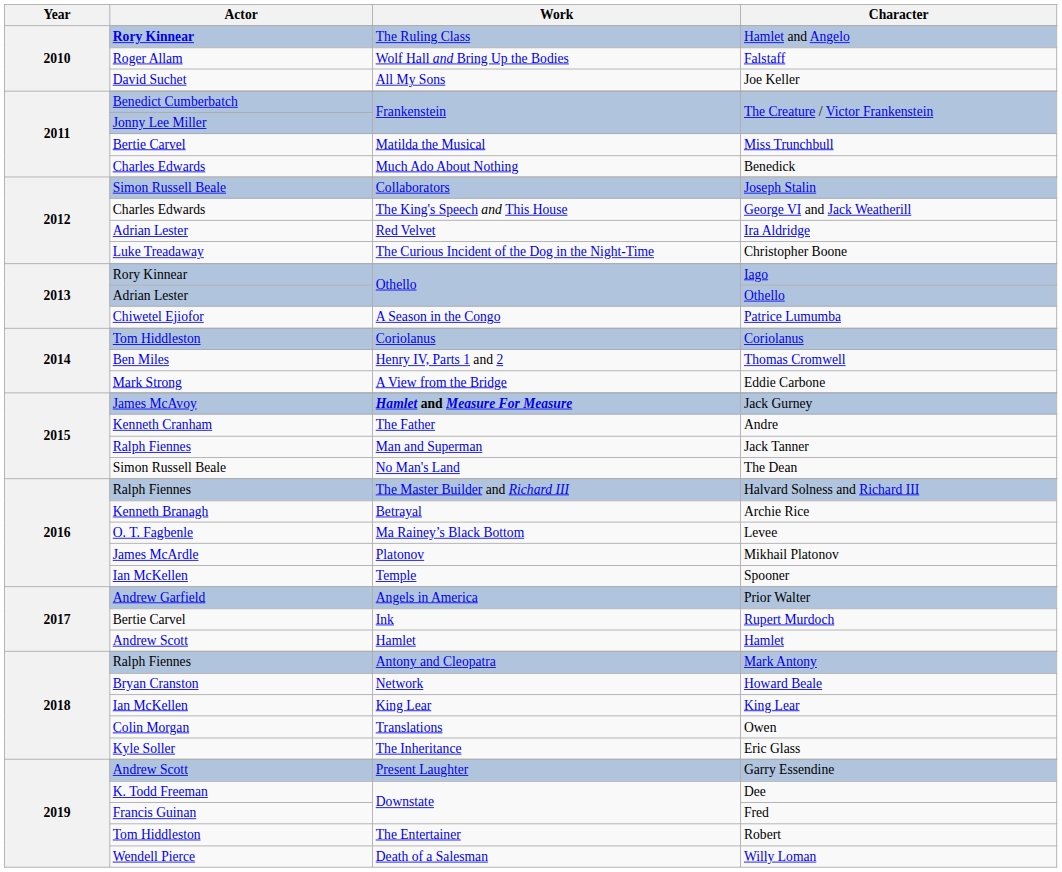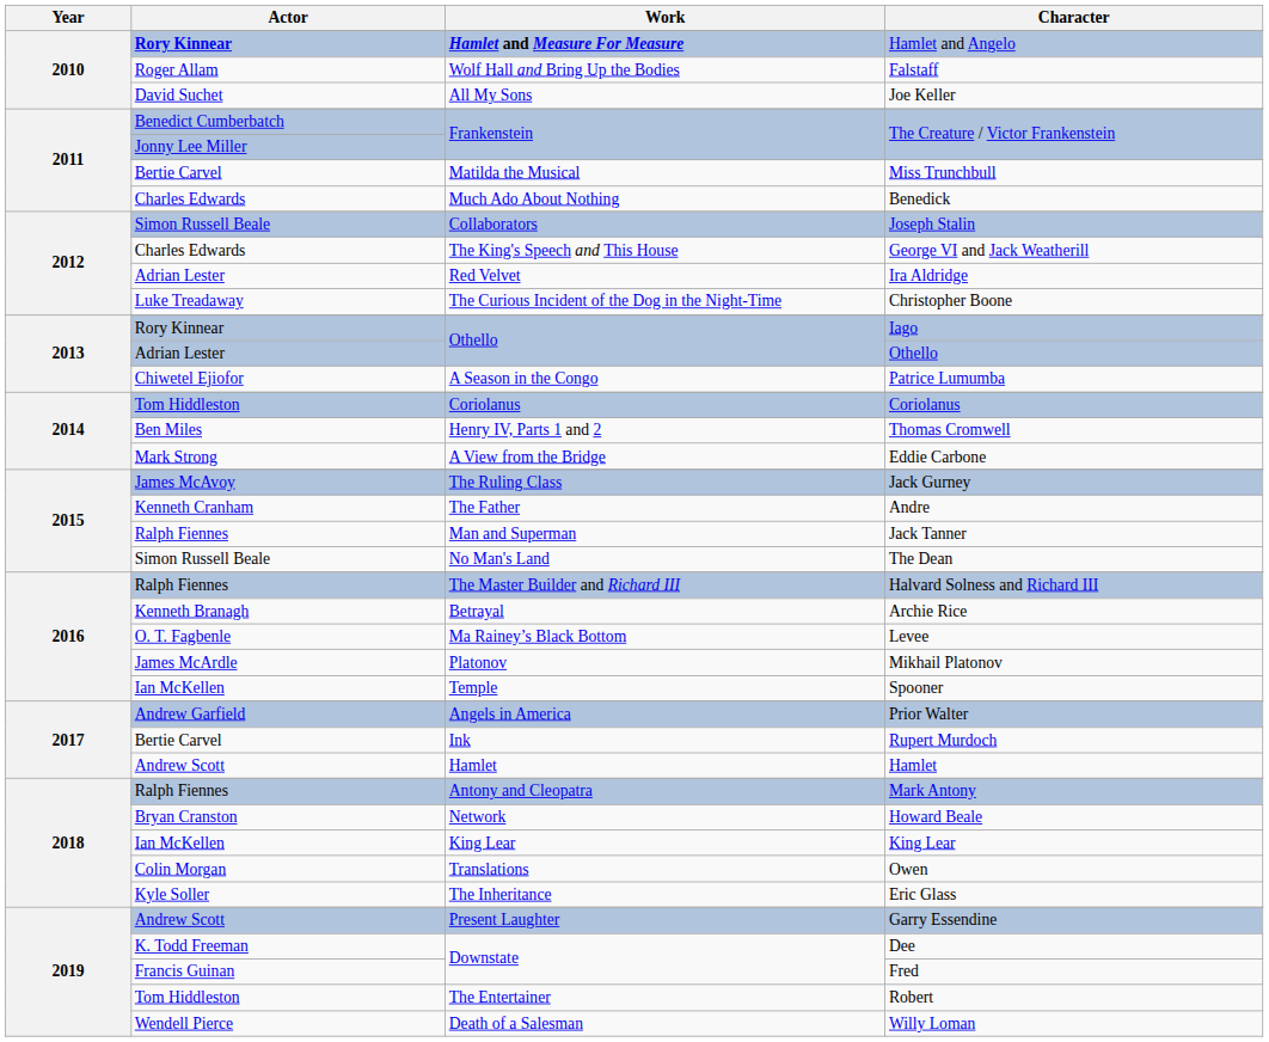Hamlet and Angelo | Work: The Ruling Class -> Hamlet and Measure For Measure
Jack Gurney | Work: Hamlet and Measure For Measure -> The Ruling Class
